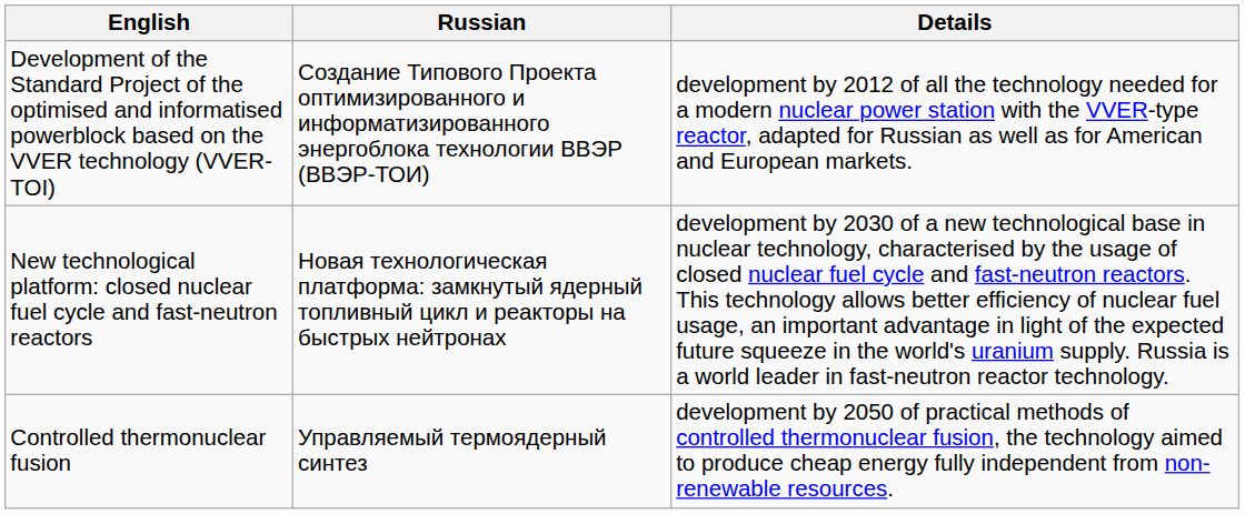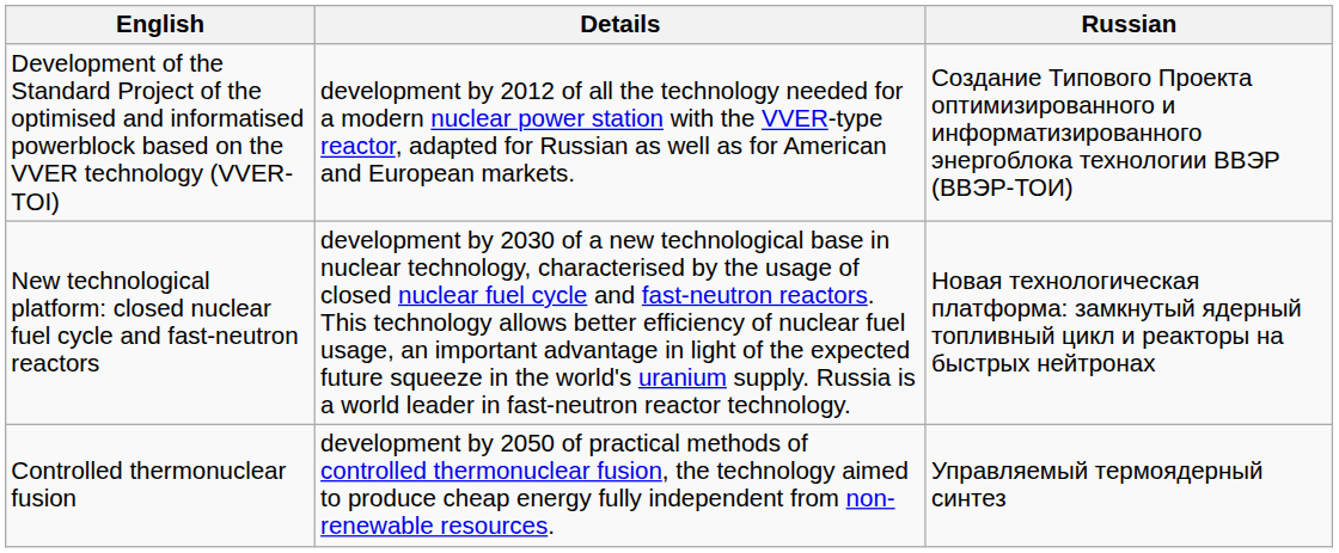columns swapped: Russian <-> Details
